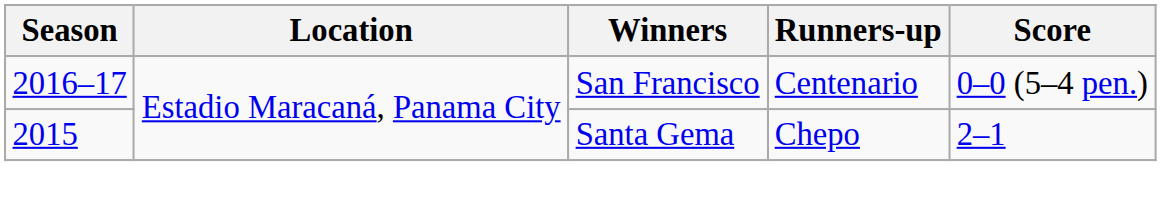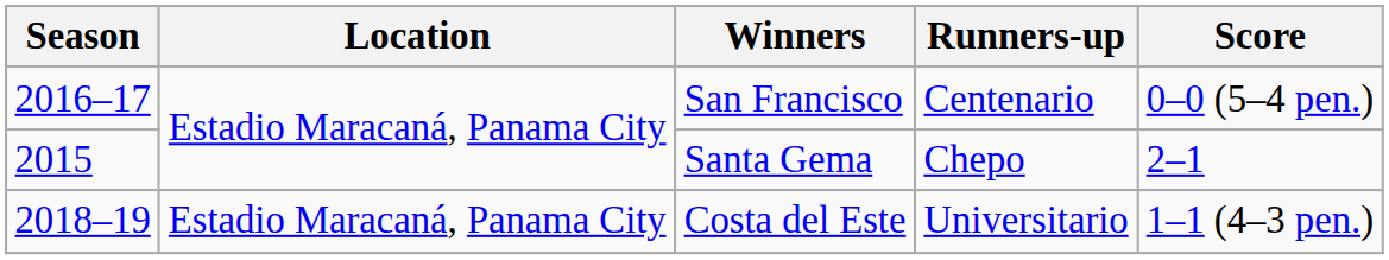+ row: 2018–19 | Estadio Maracaná, Panama City | Costa del Este | Universitario | 1–1 (4–3 pen.)
